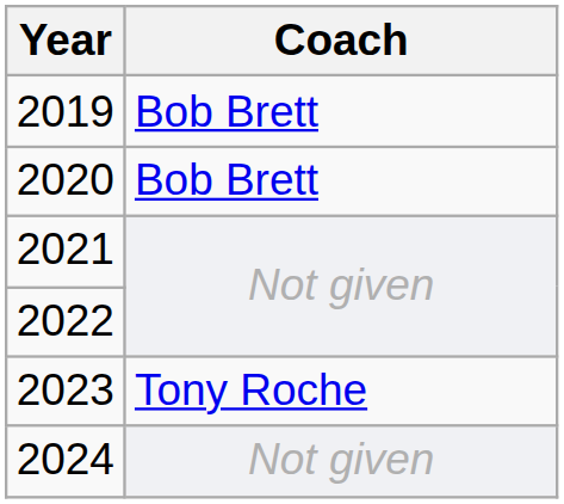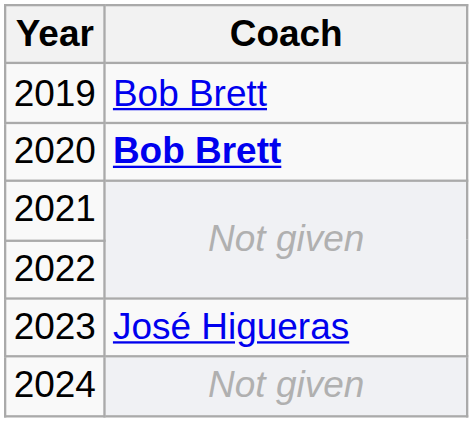2020 | Coach: normal -> bold
2023 | Coach: Tony Roche -> José Higueras
